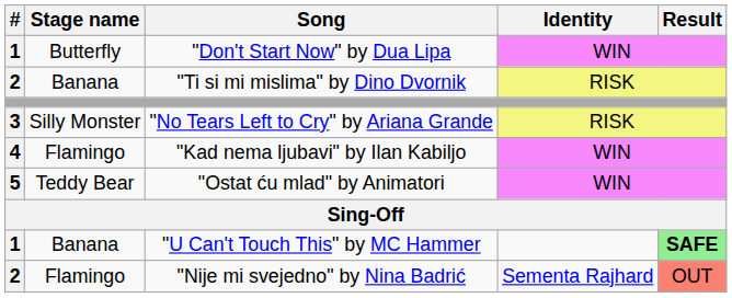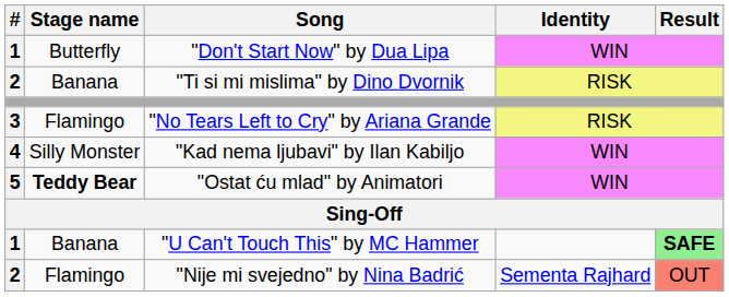"No Tears Left to Cry" by Ariana Grande | Stage name: Silly Monster -> Flamingo
"Kad nema ljubavi" by Ilan Kabiljo | Stage name: Flamingo -> Silly Monster
"Ostat ću mlad" by Animatori | Stage name: normal -> bold
